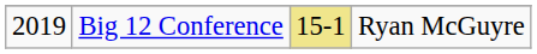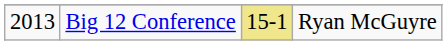Big 12 Conference | column 1: 2019 -> 2013
